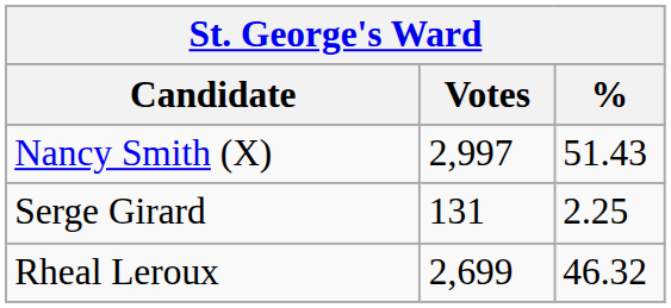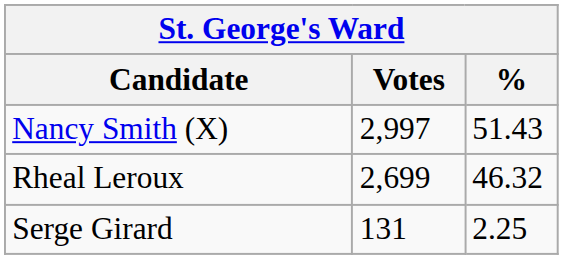rows swapped: Rheal Leroux <-> Serge Girard
